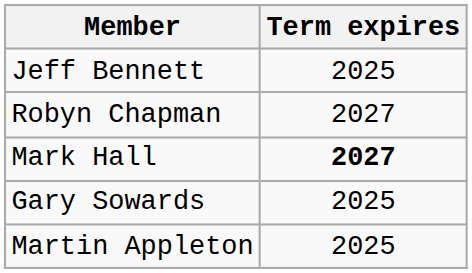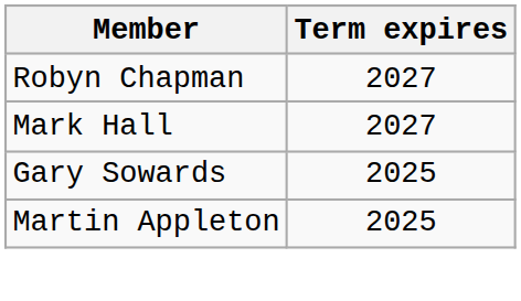- row: Jeff Bennett | 2025
Mark Hall | Term expires: bold -> normal
